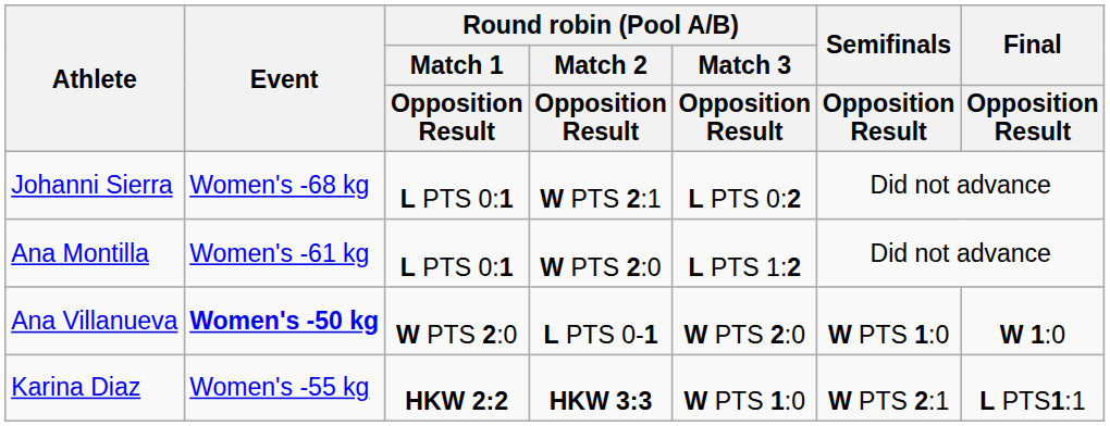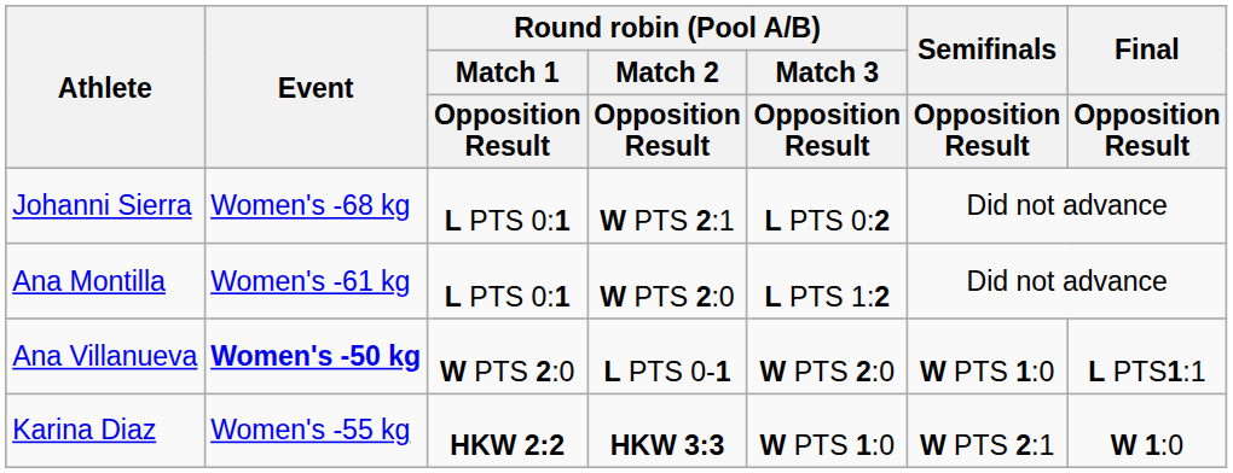Ana Villanueva | Final / Opposition Result: W 1:0 -> L PTS1:1
Karina Diaz | Final / Opposition Result: L PTS1:1 -> W 1:0
